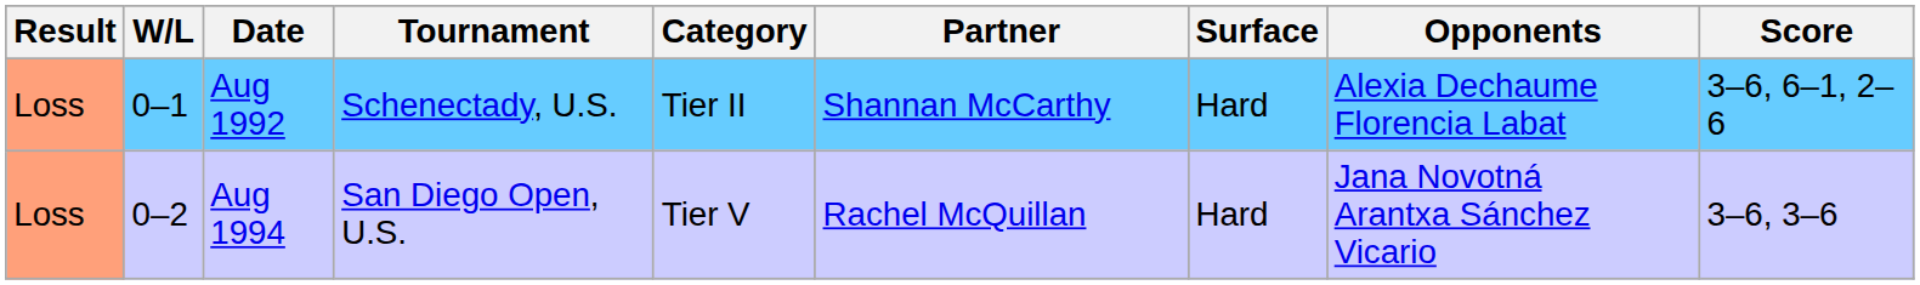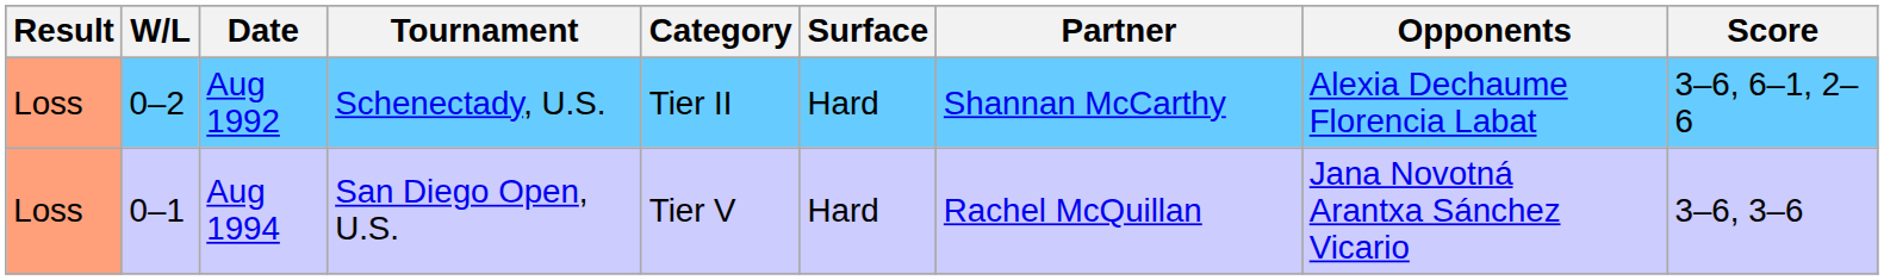columns swapped: Surface <-> Partner
Aug 1992 | W/L: 0–1 -> 0–2
Aug 1994 | W/L: 0–2 -> 0–1
